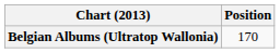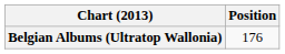Belgian Albums (Ultratop Wallonia) | Position: 170 -> 176
